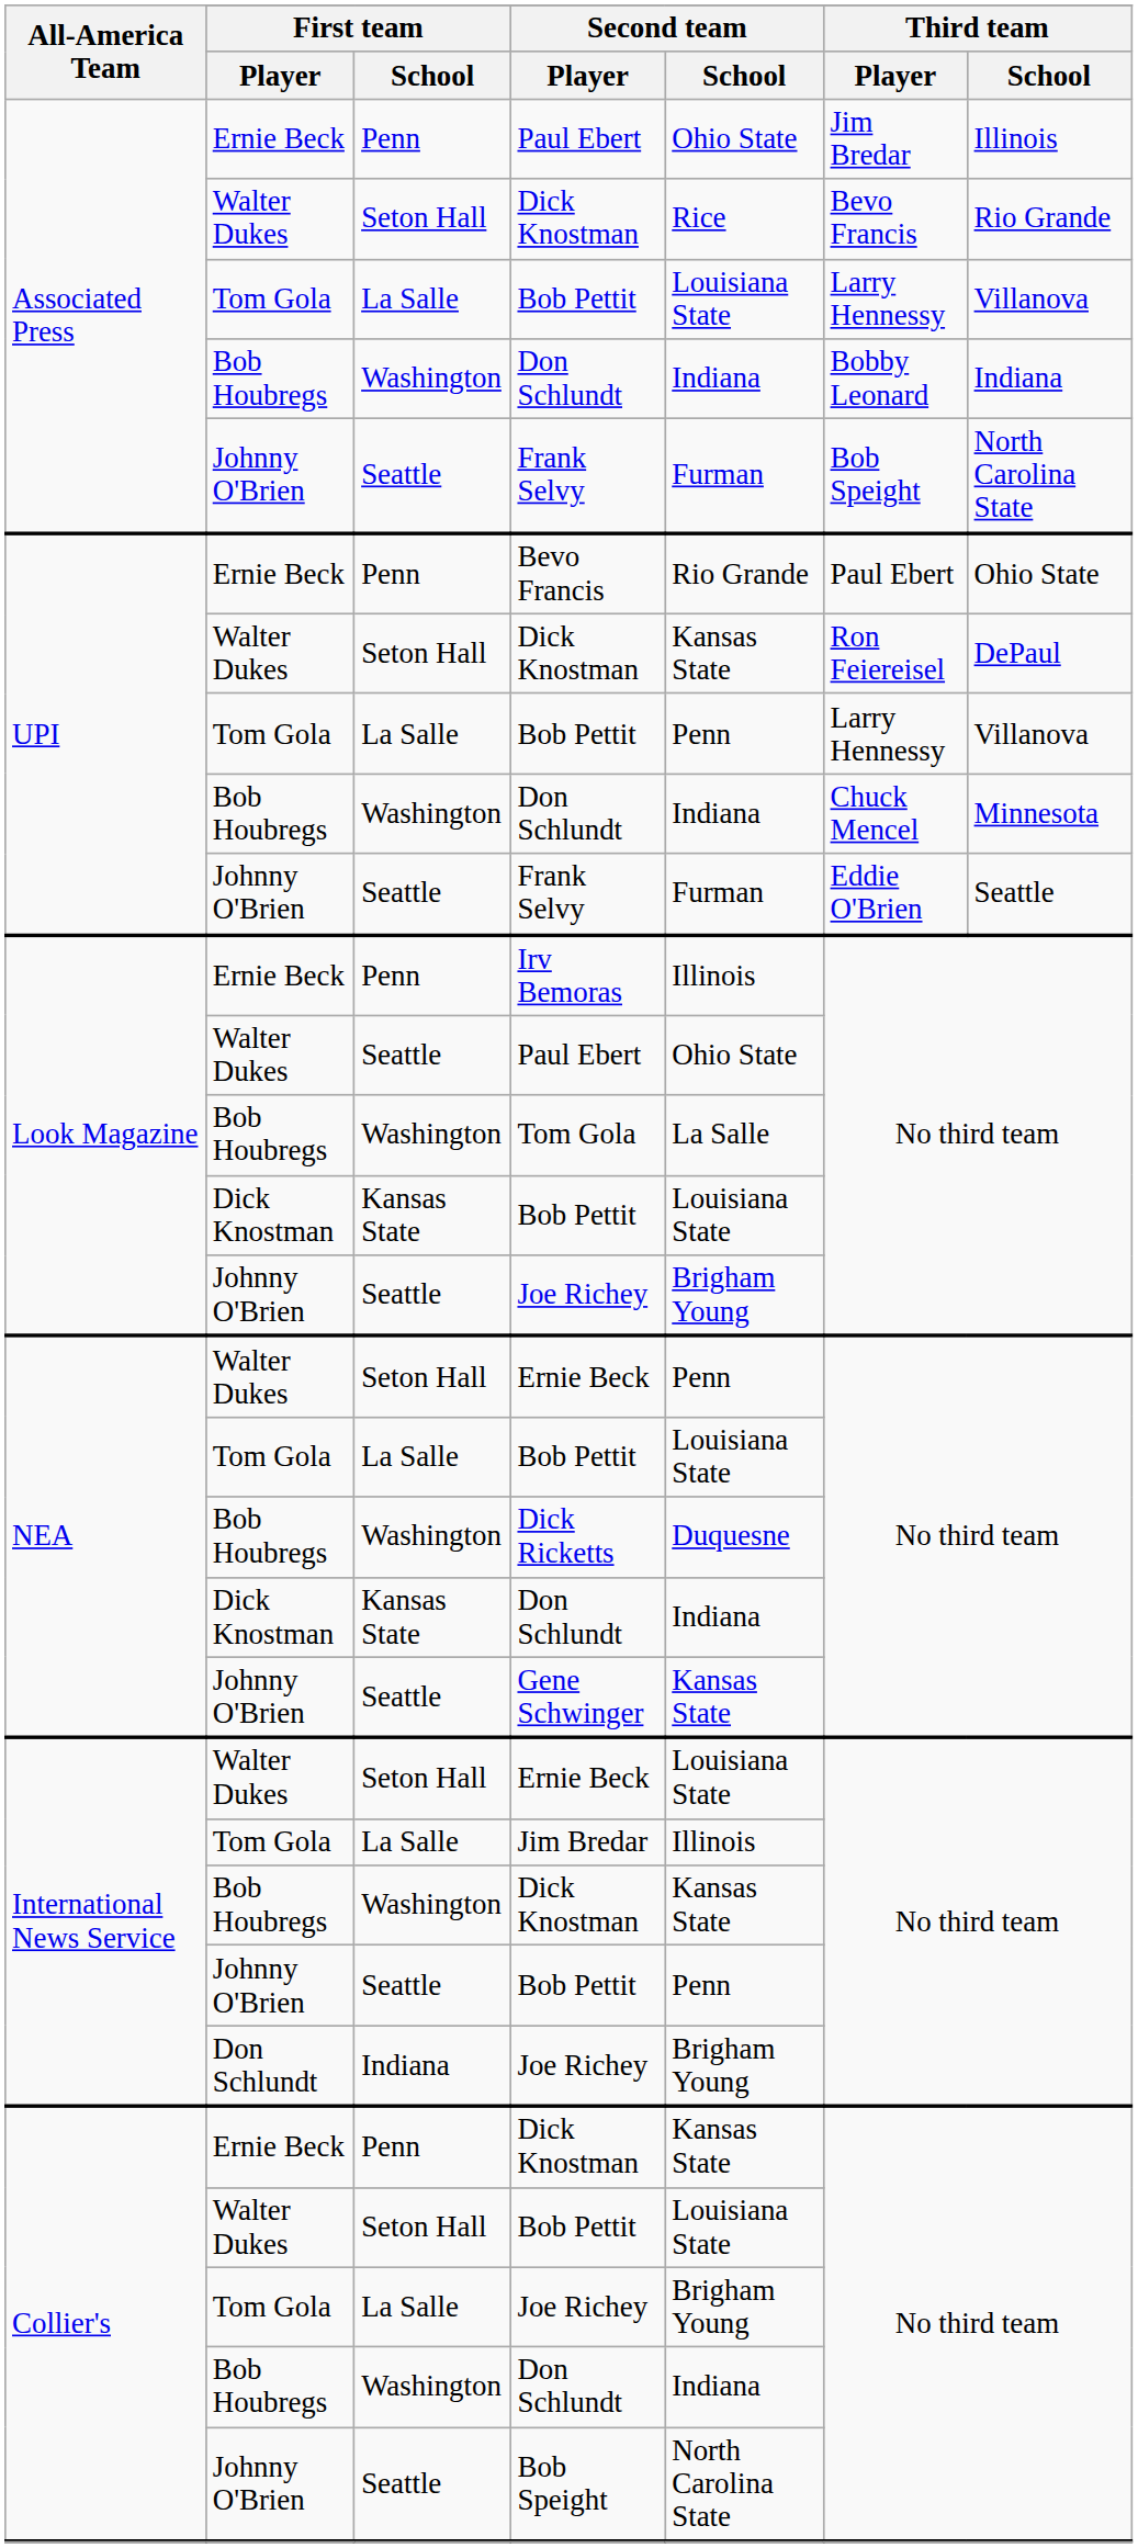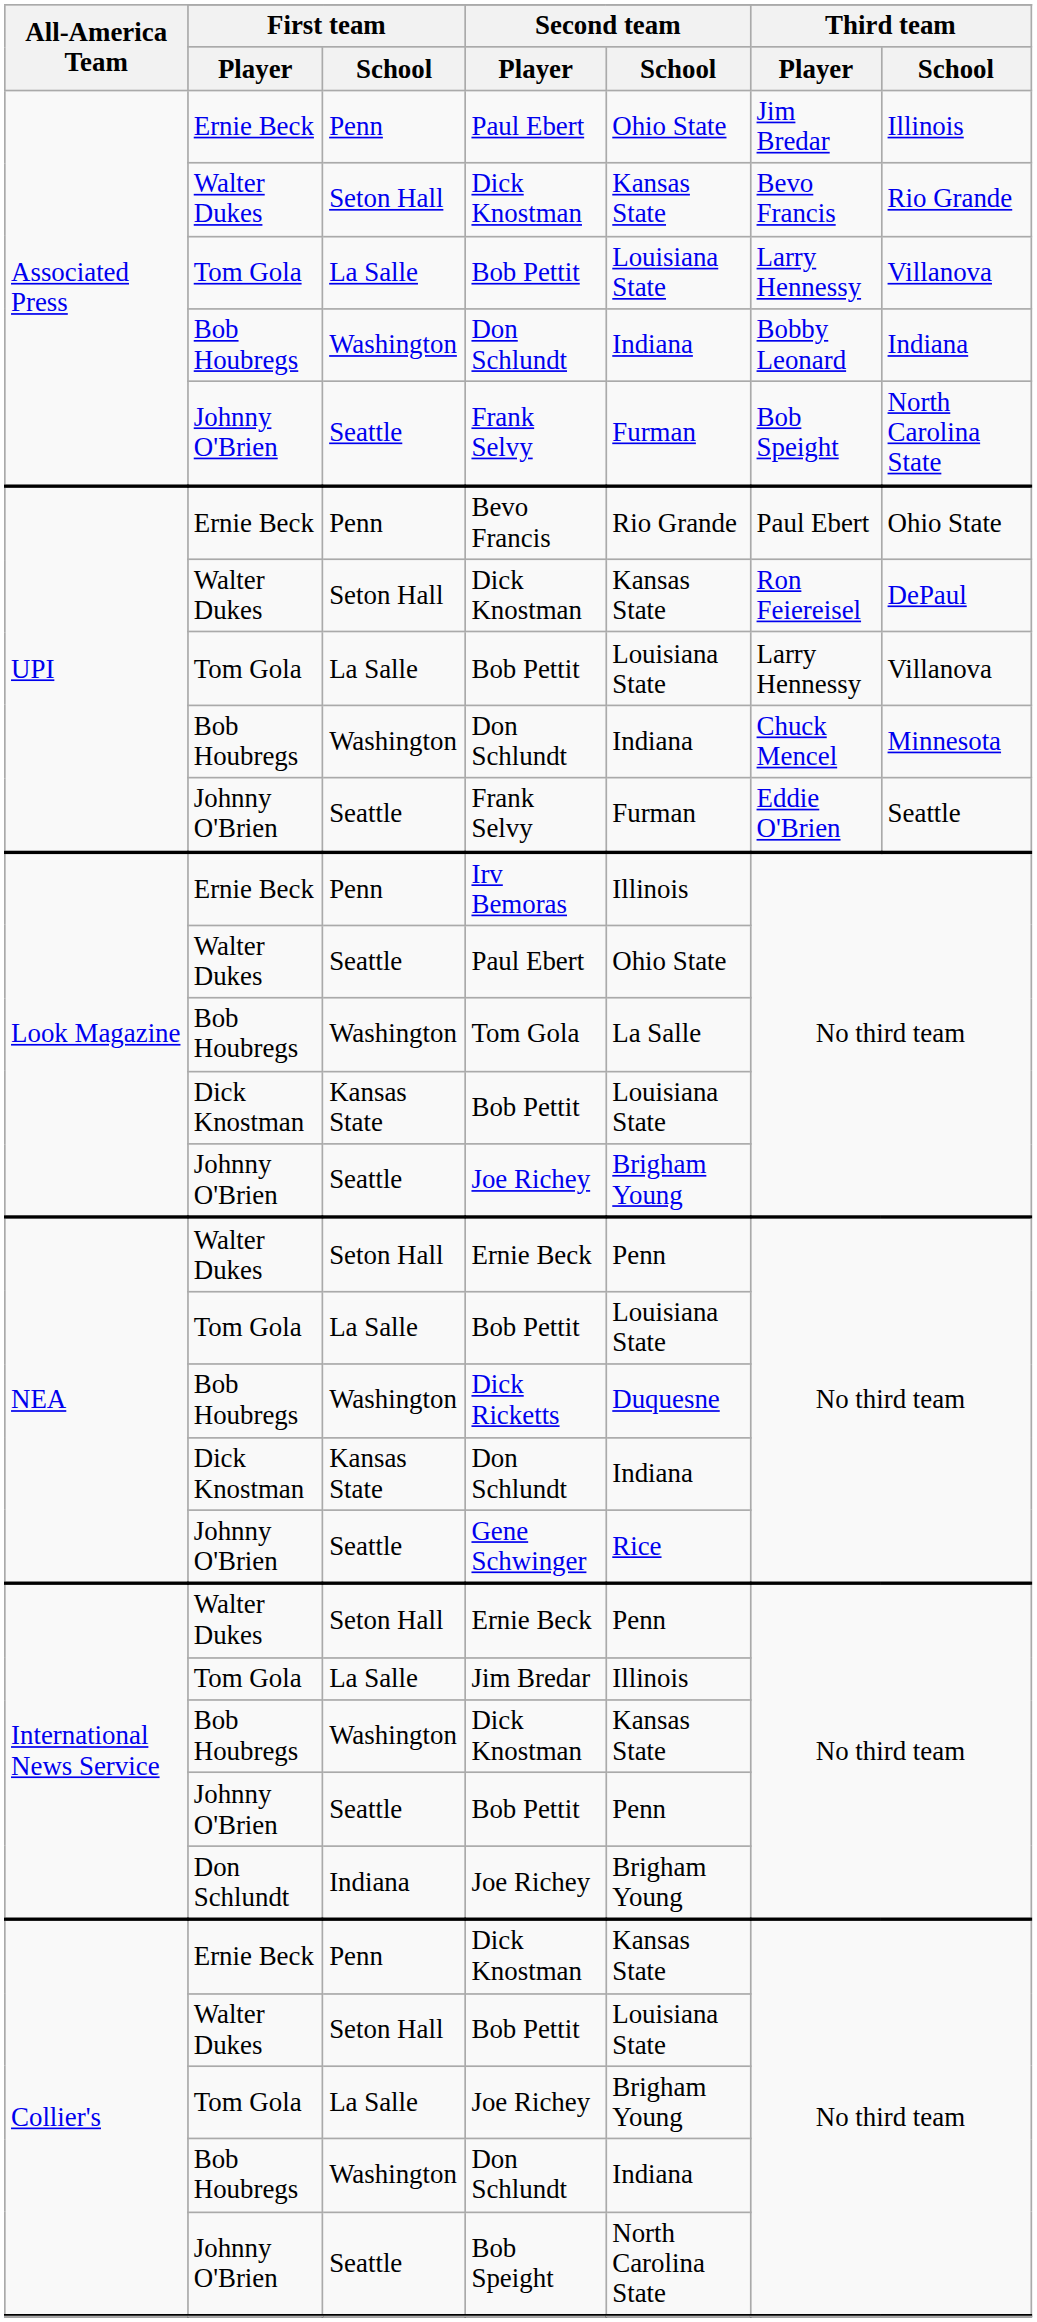Associated Press / Dick Knostman | Second team / School: Rice -> Kansas State
UPI / Bob Pettit | Second team / School: Penn -> Louisiana State
Gene Schwinger | Second team / School: Kansas State -> Rice
International News Service / Ernie Beck | Second team / School: Louisiana State -> Penn
